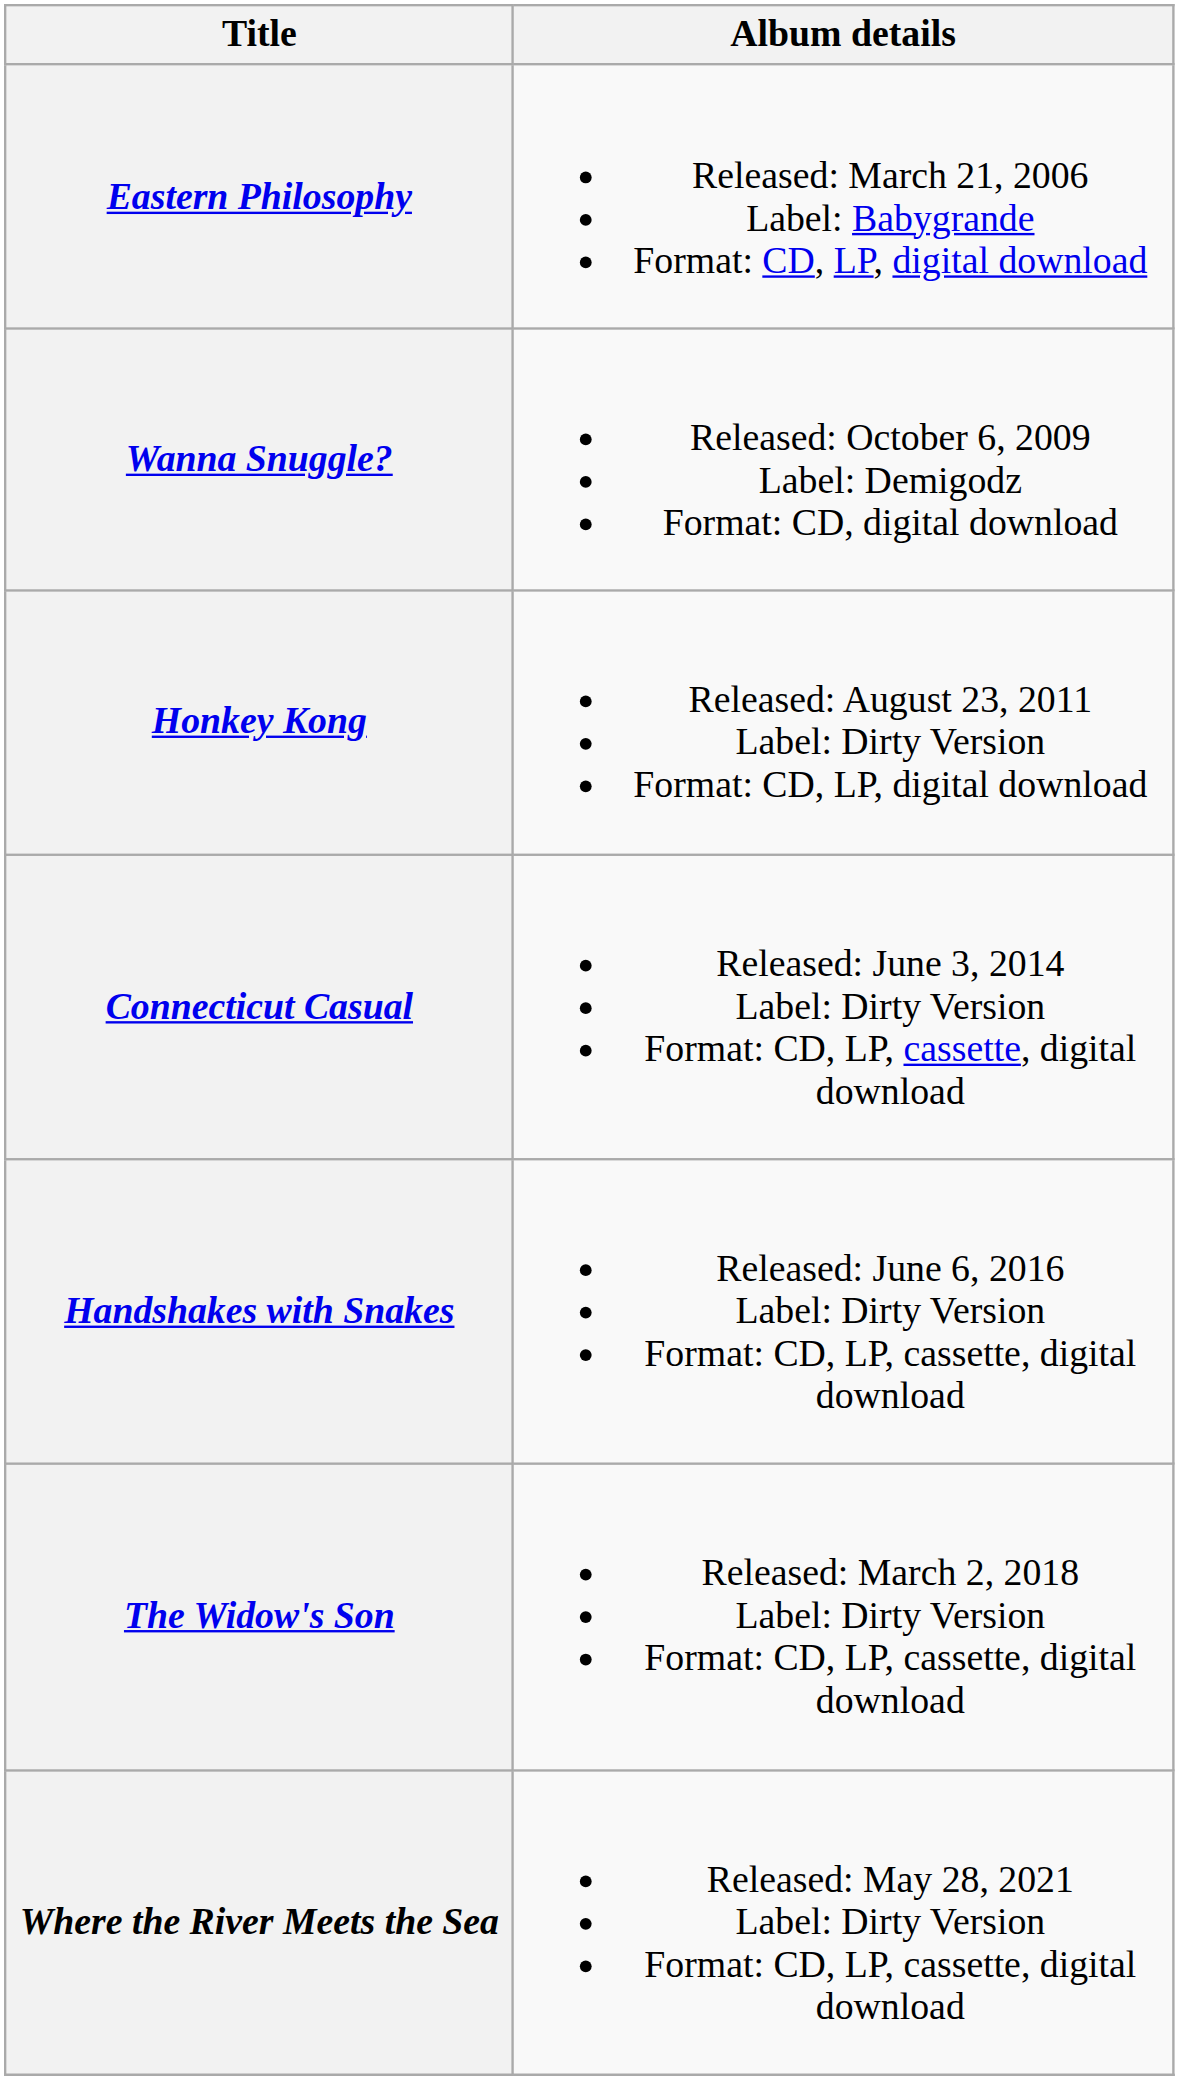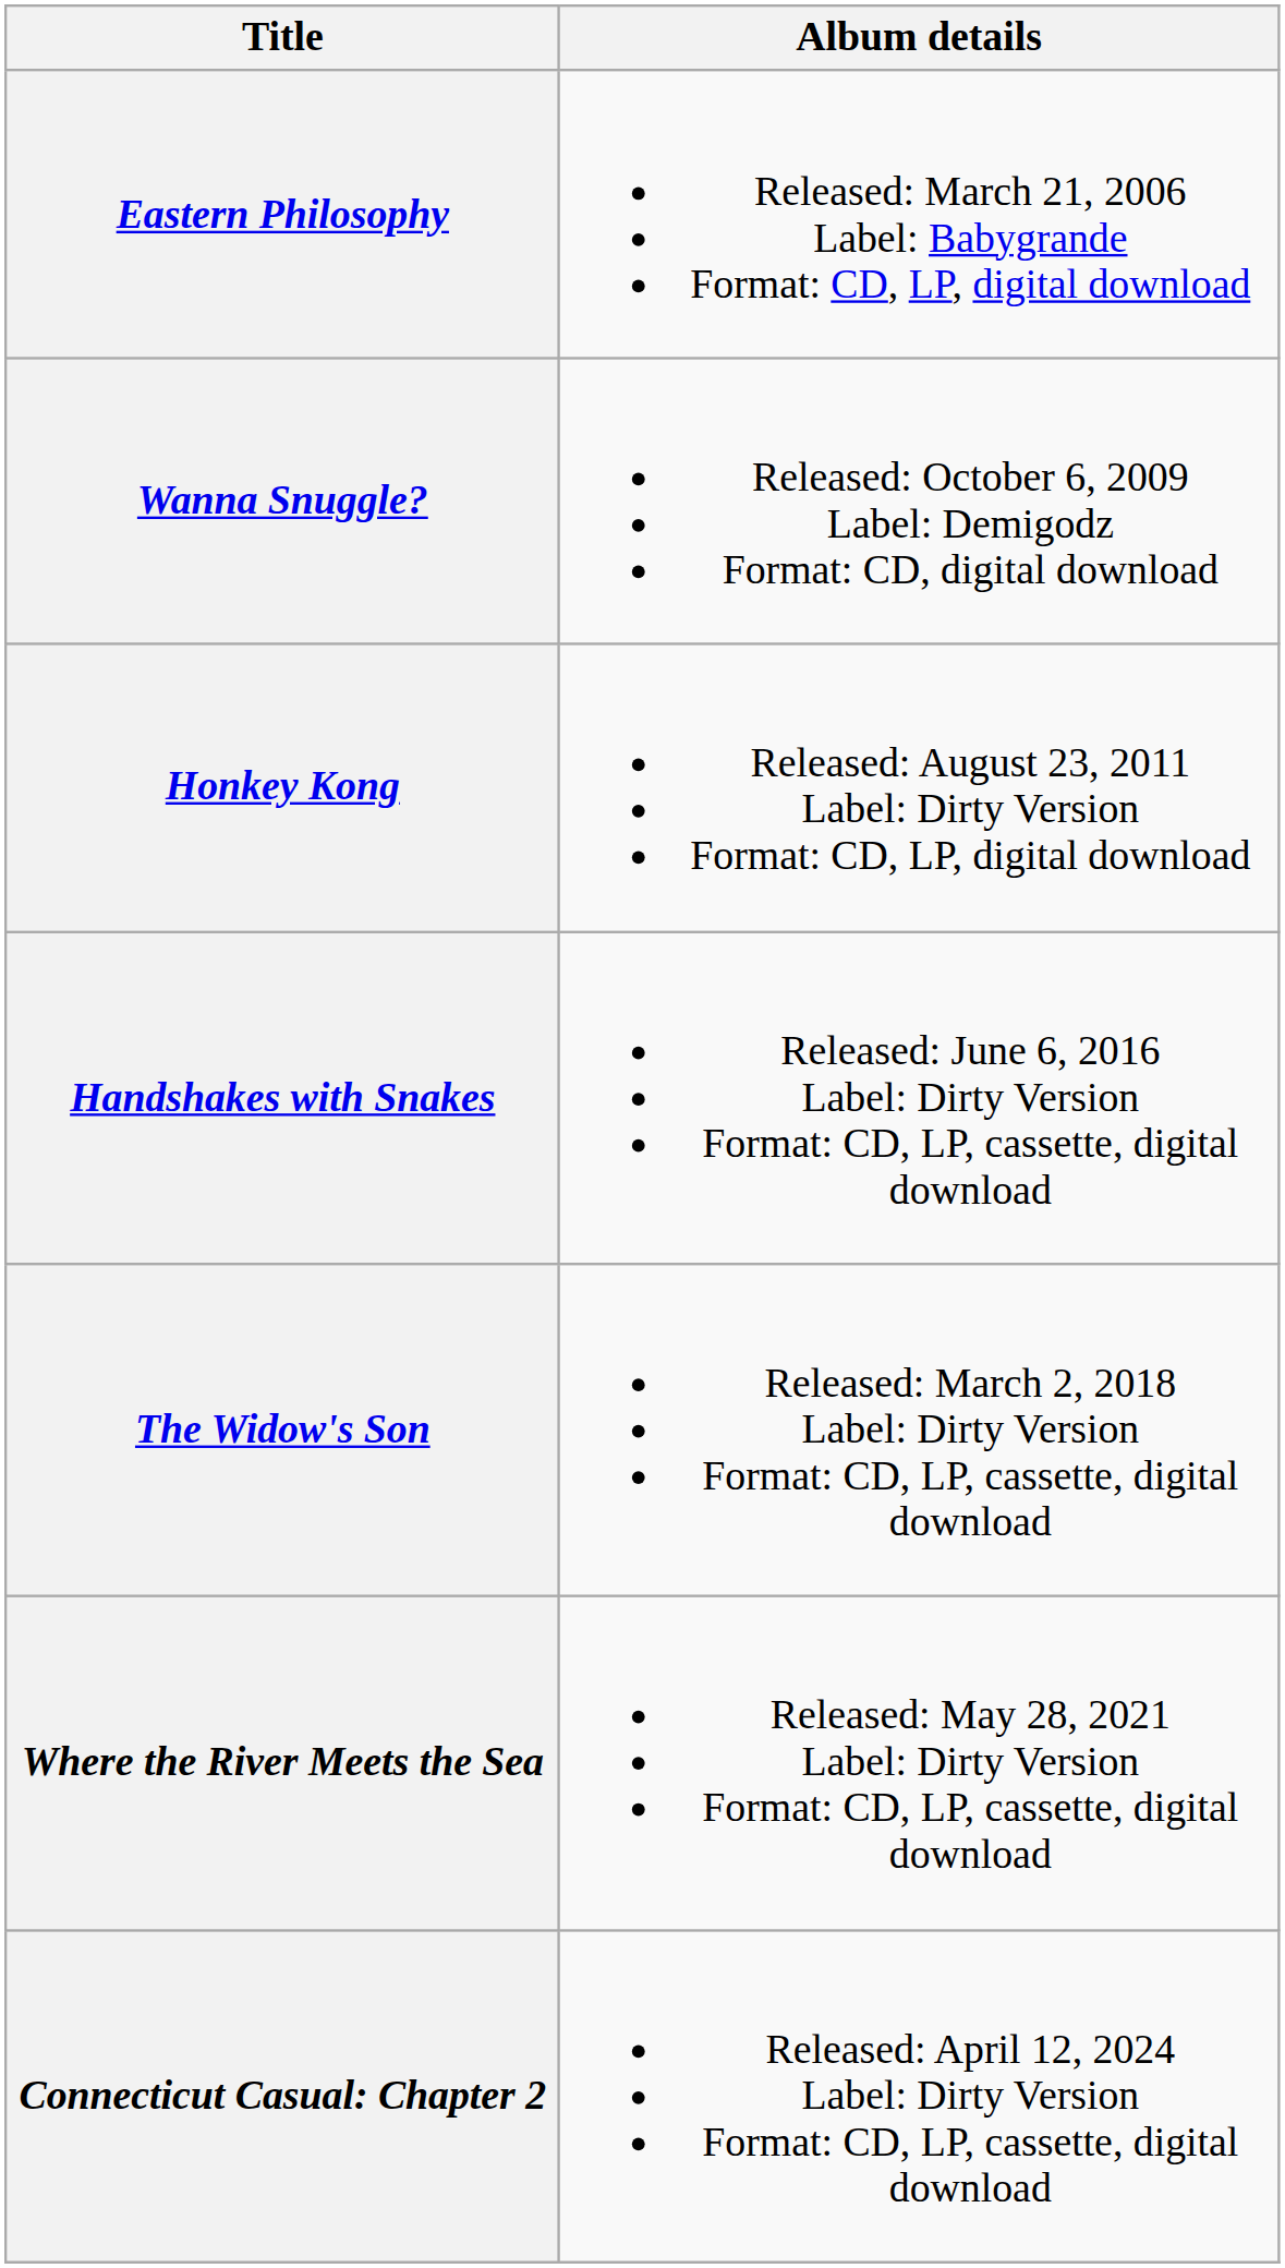- row: Connecticut Casual | Released: June 3, 2014 Label: Dirty Version Format: CD, LP, cassette, digital download
+ row: Connecticut Casual: Chapter 2 | Released: April 12, 2024 Label: Dirty Version Format: CD, LP, cassette, digital download
